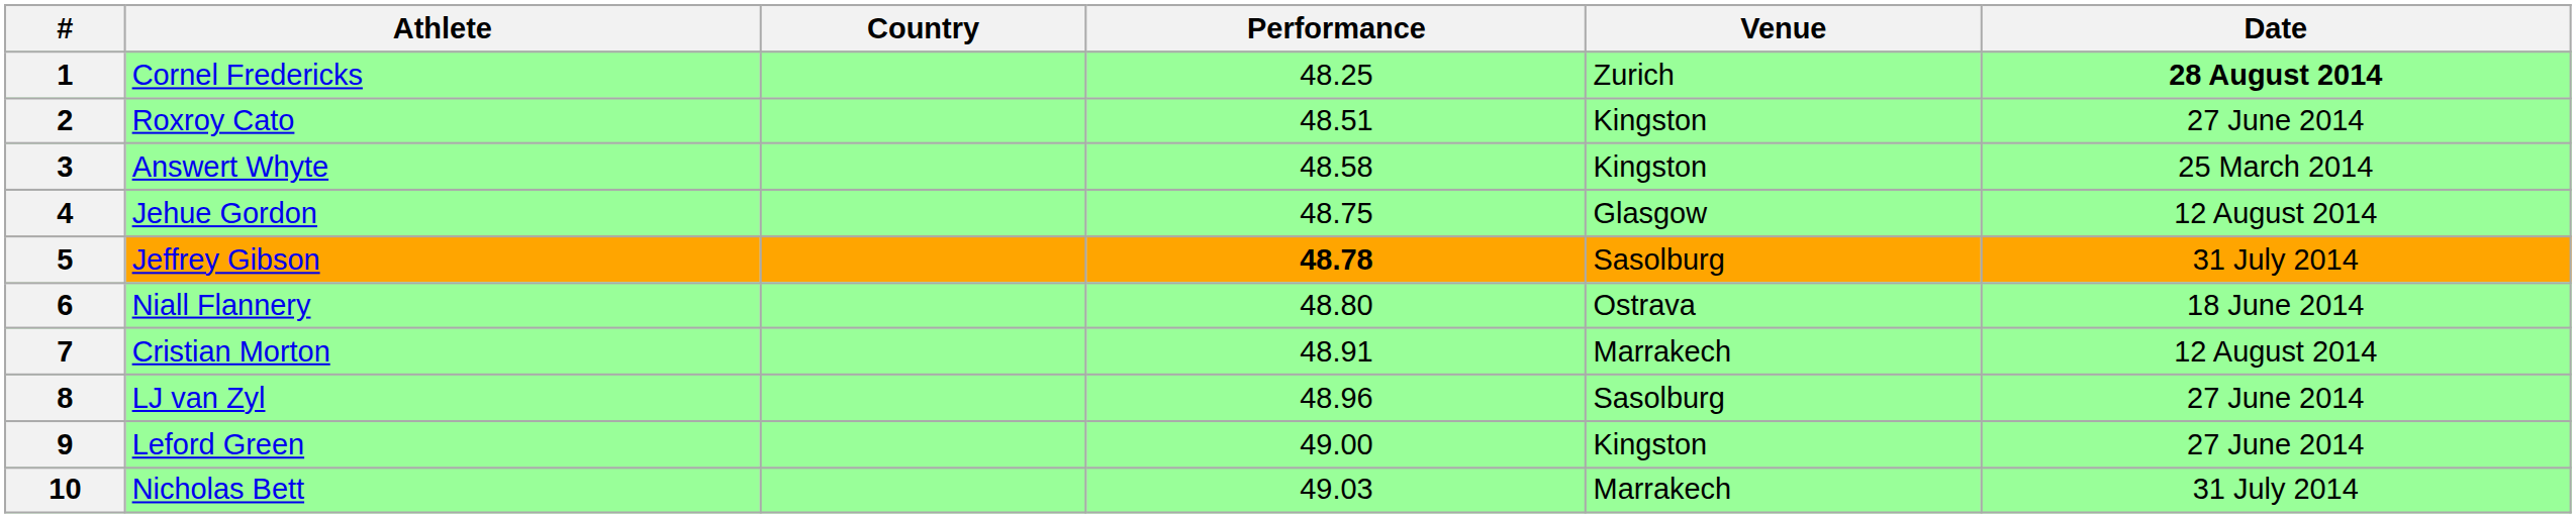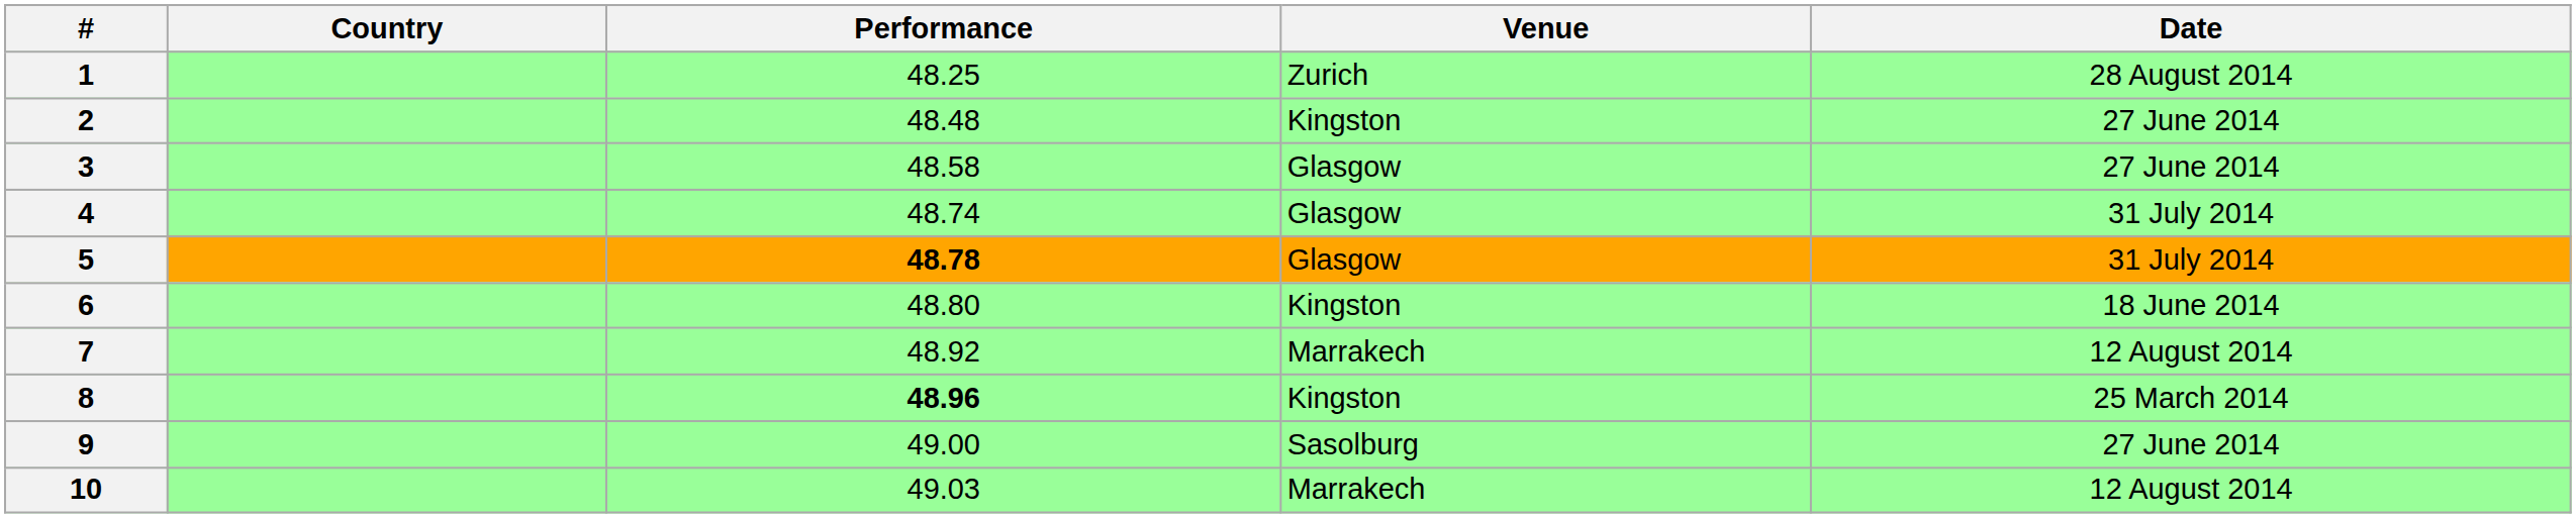- column: Athlete | Cornel Fredericks | Roxroy Cato | Answert Whyte | Jehue Gordon | Jeffrey Gibson | Niall Flannery | Cristian Morton | LJ van Zyl | Leford Green | Nicholas Bett
1 | Date: bold -> normal
2 | Performance: 48.51 -> 48.48
3 | Venue: Kingston -> Glasgow
3 | Date: 25 March 2014 -> 27 June 2014
4 | Performance: 48.75 -> 48.74
4 | Date: 12 August 2014 -> 31 July 2014
5 | Venue: Sasolburg -> Glasgow
6 | Venue: Ostrava -> Kingston
7 | Performance: 48.91 -> 48.92
8 | Performance: normal -> bold
8 | Venue: Sasolburg -> Kingston
8 | Date: 27 June 2014 -> 25 March 2014
9 | Venue: Kingston -> Sasolburg
10 | Date: 31 July 2014 -> 12 August 2014
